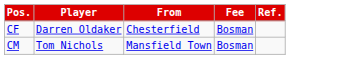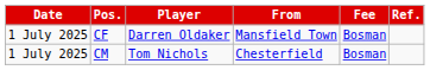+ column: Date | 1 July 2025 | 1 July 2025
CF | From: Chesterfield -> Mansfield Town
CM | From: Mansfield Town -> Chesterfield
